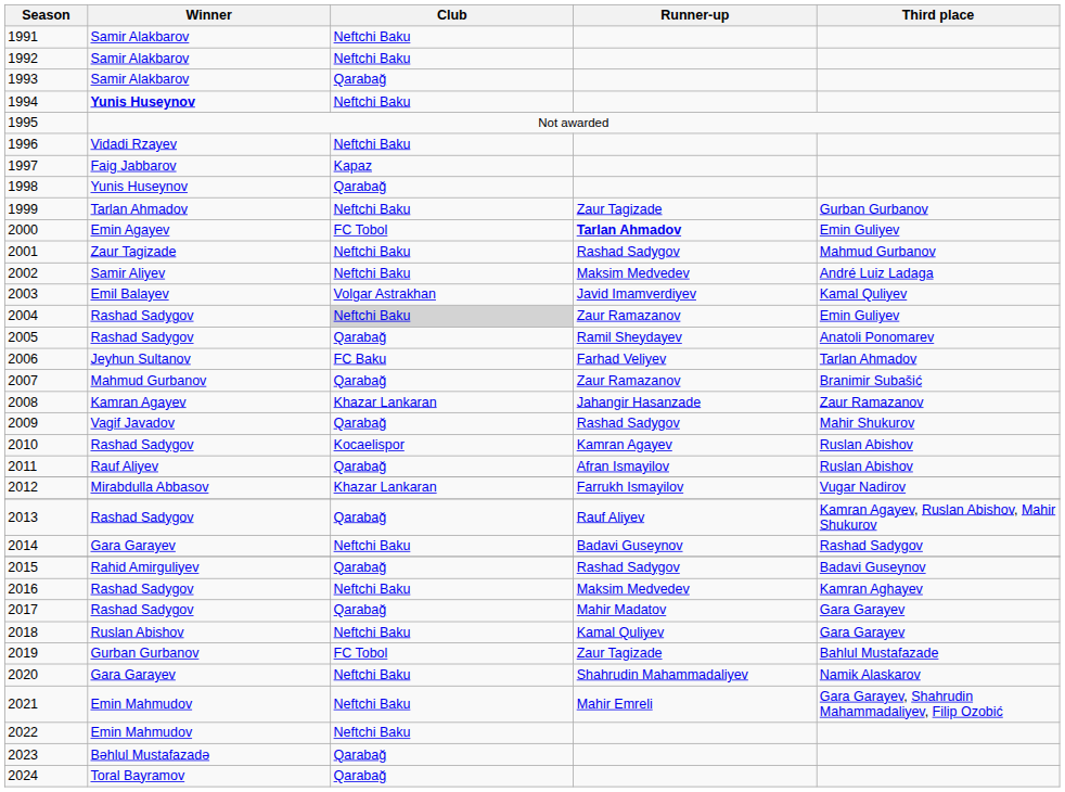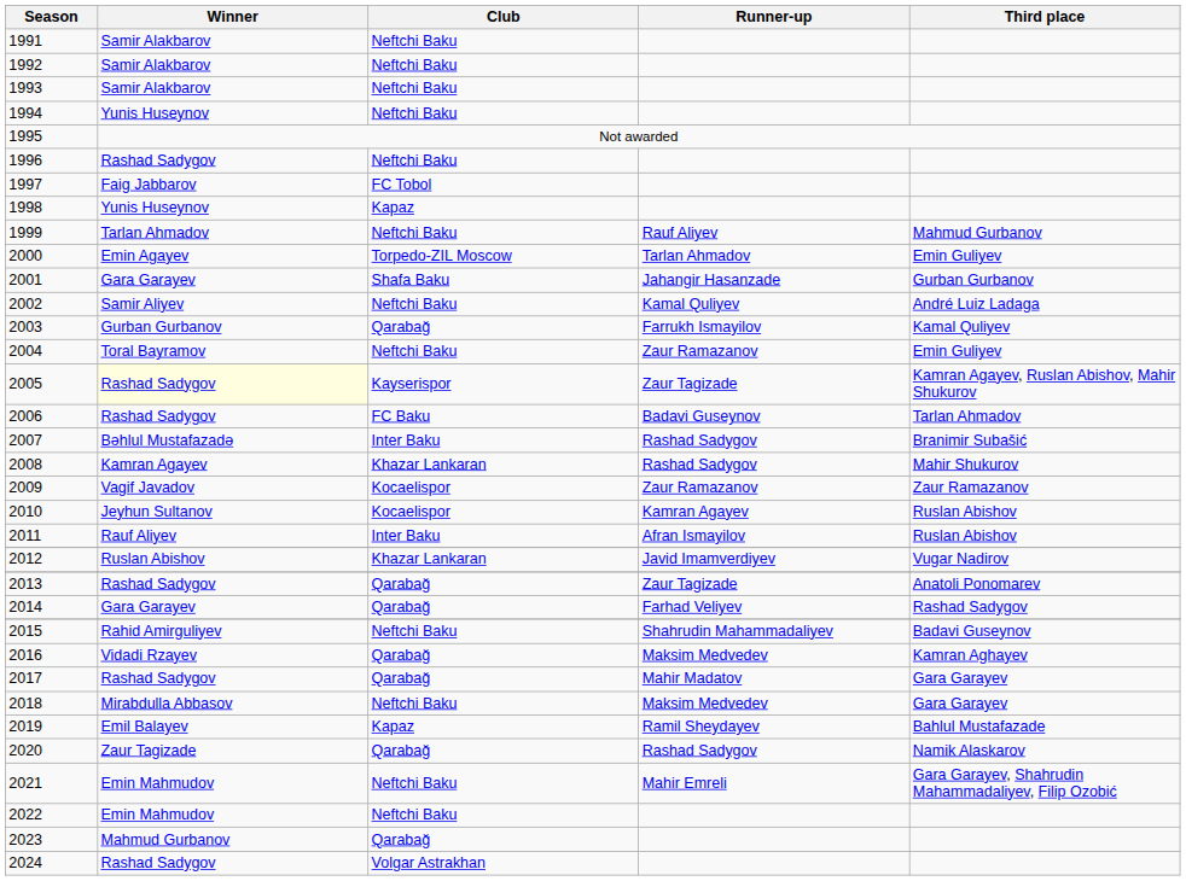1993 | Club: Qarabağ -> Neftchi Baku
1994 | Winner: bold -> normal
1996 | Winner: Vidadi Rzayev -> Rashad Sadygov
1997 | Club: Kapaz -> FC Tobol
1998 | Club: Qarabağ -> Kapaz
1999 | Runner-up: Zaur Tagizade -> Rauf Aliyev
1999 | Third place: Gurban Gurbanov -> Mahmud Gurbanov
2000 | Club: FC Tobol -> Torpedo-ZIL Moscow
2000 | Runner-up: bold -> normal
2001 | Winner: Zaur Tagizade -> Gara Garayev
2001 | Club: Neftchi Baku -> Shafa Baku
2001 | Runner-up: Rashad Sadygov -> Jahangir Hasanzade
2001 | Third place: Mahmud Gurbanov -> Gurban Gurbanov
2002 | Runner-up: Maksim Medvedev -> Kamal Quliyev
2003 | Winner: Emil Balayev -> Gurban Gurbanov
2003 | Club: Volgar Astrakhan -> Qarabağ
2003 | Runner-up: Javid Imamverdiyev -> Farrukh Ismayilov
2004 | Winner: Rashad Sadygov -> Toral Bayramov
2004 | Club: lightgrey background -> no background
2005 | Winner: no background -> lightyellow background
2005 | Club: Qarabağ -> Kayserispor
2005 | Runner-up: Ramil Sheydayev -> Zaur Tagizade
2005 | Third place: Anatoli Ponomarev -> Kamran Agayev, Ruslan Abishov, Mahir Shukurov
2006 | Winner: Jeyhun Sultanov -> Rashad Sadygov
2006 | Runner-up: Farhad Veliyev -> Badavi Guseynov
2007 | Winner: Mahmud Gurbanov -> Bəhlul Mustafazadə
2007 | Club: Qarabağ -> Inter Baku
2007 | Runner-up: Zaur Ramazanov -> Rashad Sadygov
2008 | Runner-up: Jahangir Hasanzade -> Rashad Sadygov
2008 | Third place: Zaur Ramazanov -> Mahir Shukurov
2009 | Club: Qarabağ -> Kocaelispor
2009 | Runner-up: Rashad Sadygov -> Zaur Ramazanov
2009 | Third place: Mahir Shukurov -> Zaur Ramazanov
2010 | Winner: Rashad Sadygov -> Jeyhun Sultanov
2011 | Club: Qarabağ -> Inter Baku
2012 | Winner: Mirabdulla Abbasov -> Ruslan Abishov
2012 | Runner-up: Farrukh Ismayilov -> Javid Imamverdiyev
2013 | Runner-up: Rauf Aliyev -> Zaur Tagizade
2013 | Third place: Kamran Agayev, Ruslan Abishov, Mahir Shukurov -> Anatoli Ponomarev
2014 | Club: Neftchi Baku -> Qarabağ
2014 | Runner-up: Badavi Guseynov -> Farhad Veliyev
2015 | Club: Qarabağ -> Neftchi Baku
2015 | Runner-up: Rashad Sadygov -> Shahrudin Mahammadaliyev
2016 | Winner: Rashad Sadygov -> Vidadi Rzayev
2016 | Club: Neftchi Baku -> Qarabağ
2018 | Winner: Ruslan Abishov -> Mirabdulla Abbasov
2018 | Runner-up: Kamal Quliyev -> Maksim Medvedev
2019 | Winner: Gurban Gurbanov -> Emil Balayev
2019 | Club: FC Tobol -> Kapaz
2019 | Runner-up: Zaur Tagizade -> Ramil Sheydayev
2020 | Winner: Gara Garayev -> Zaur Tagizade
2020 | Club: Neftchi Baku -> Qarabağ
2020 | Runner-up: Shahrudin Mahammadaliyev -> Rashad Sadygov
2023 | Winner: Bəhlul Mustafazadə -> Mahmud Gurbanov
2024 | Winner: Toral Bayramov -> Rashad Sadygov
2024 | Club: Qarabağ -> Volgar Astrakhan
